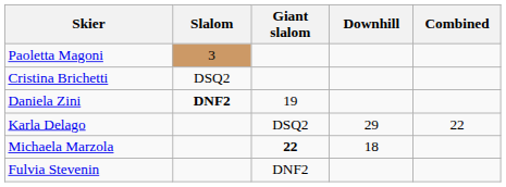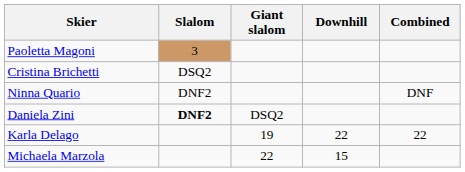+ row: Ninna Quario | DNF2 | DNF
Daniela Zini | Giant slalom: 19 -> DSQ2
Karla Delago | Giant slalom: DSQ2 -> 19
Karla Delago | Downhill: 29 -> 22
Michaela Marzola | Giant slalom: bold -> normal
Michaela Marzola | Downhill: 18 -> 15
- row: Fulvia Stevenin | DNF2
